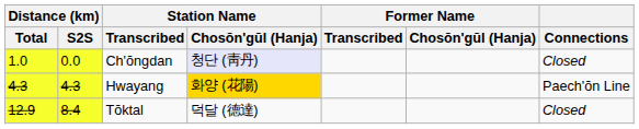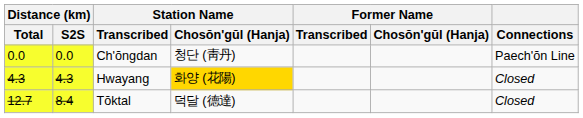Ch'ŏngdan | Distance (km) / Total: 1.0 -> 0.0
Ch'ŏngdan | Station Name / Chosŏn'gŭl (Hanja): lavender background -> no background
Ch'ŏngdan | Connections: Closed -> Paech'ŏn Line
Hwayang | Connections: Paech'ŏn Line -> Closed
Tŏktal | Distance (km) / Total: 12.9 -> 12.7
